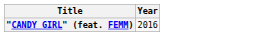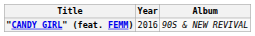+ column: Album | 90S & NEW REVIVAL
